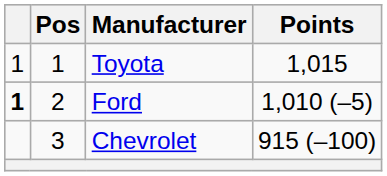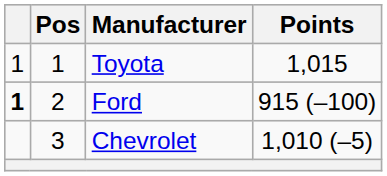Ford | Points: 1,010 (–5) -> 915 (–100)
Chevrolet | Points: 915 (–100) -> 1,010 (–5)
